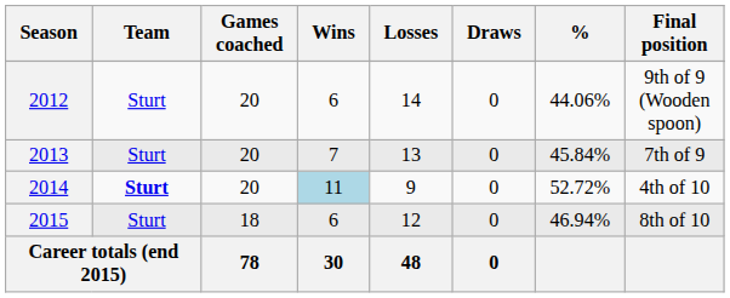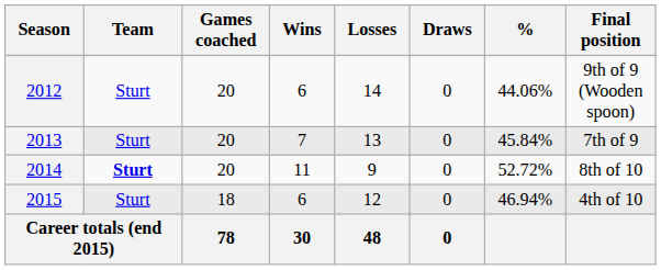2014 | Wins: lightblue background -> no background
2014 | Final position: 4th of 10 -> 8th of 10
2015 | Final position: 8th of 10 -> 4th of 10
